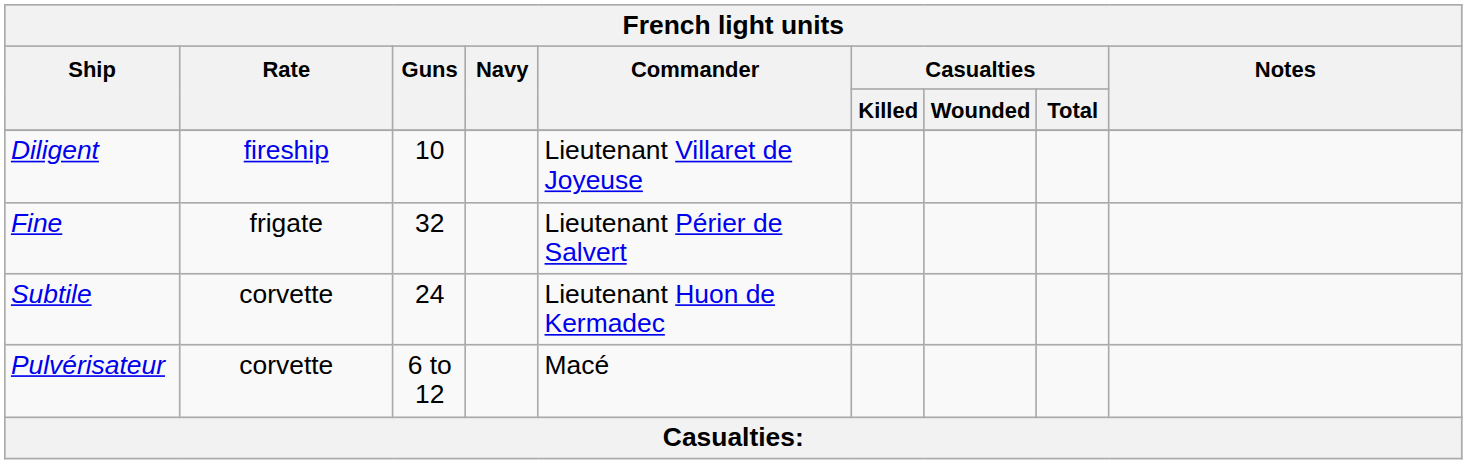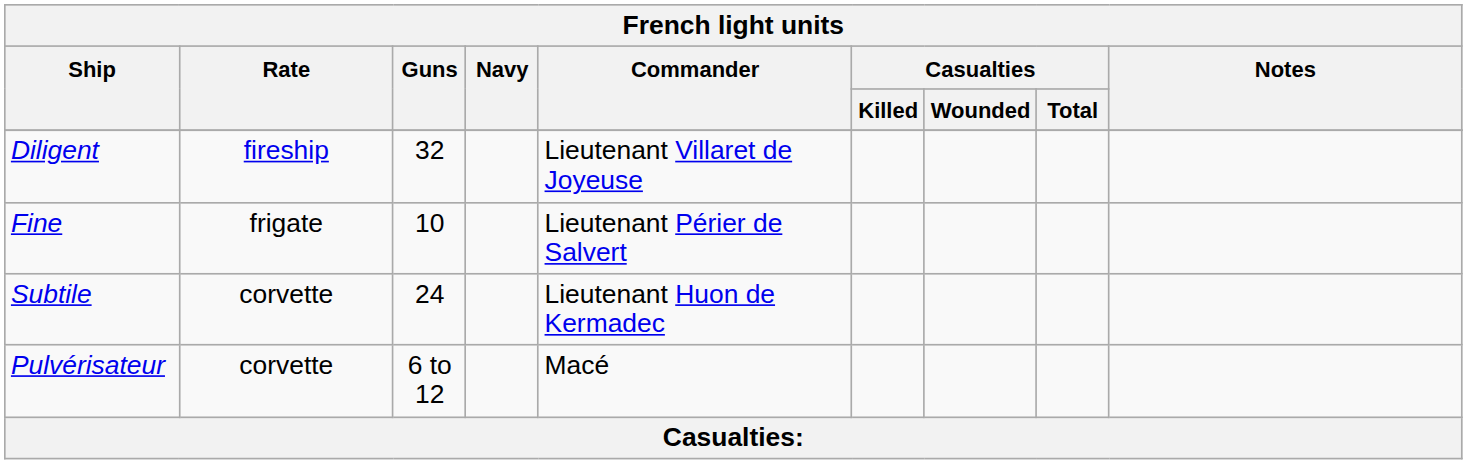Diligent | Guns: 10 -> 32
Fine | Guns: 32 -> 10
